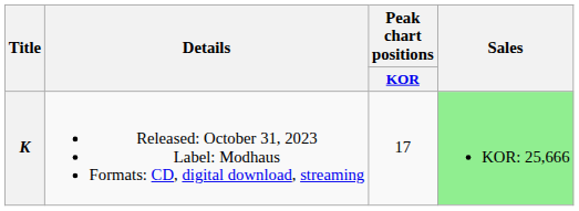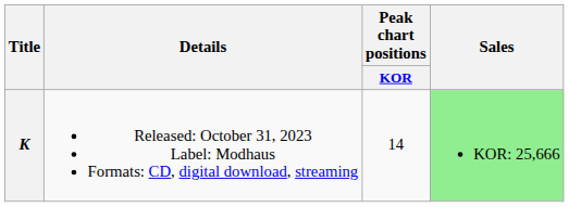K | Peak chart positions / KOR: 17 -> 14
